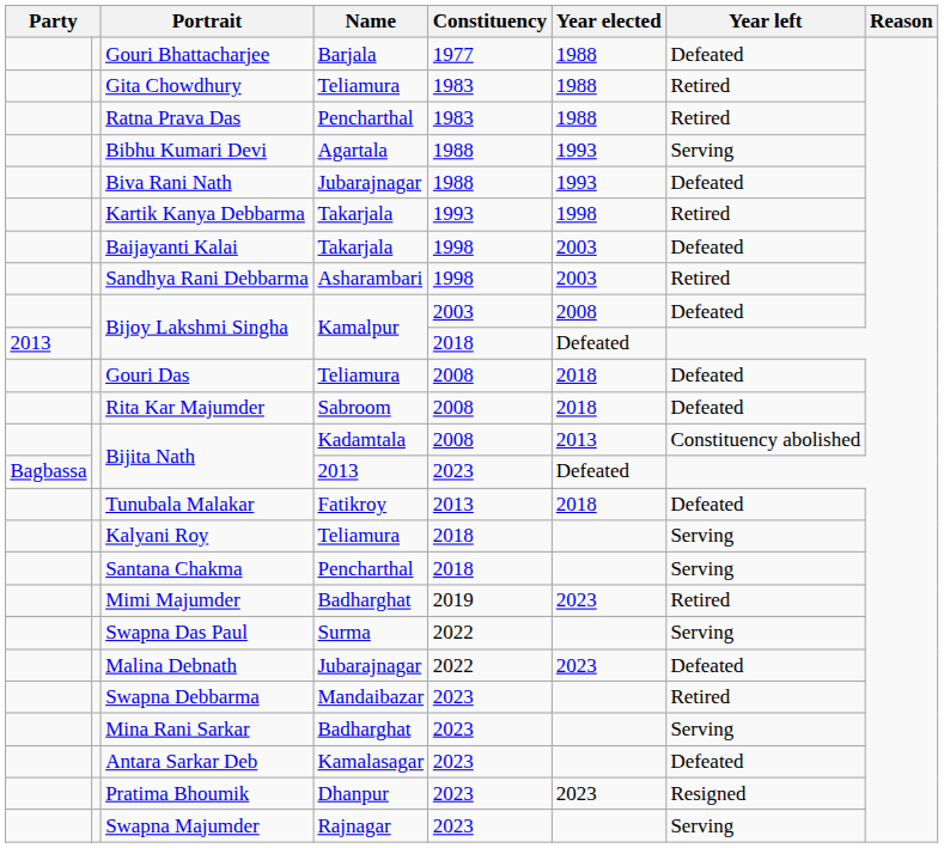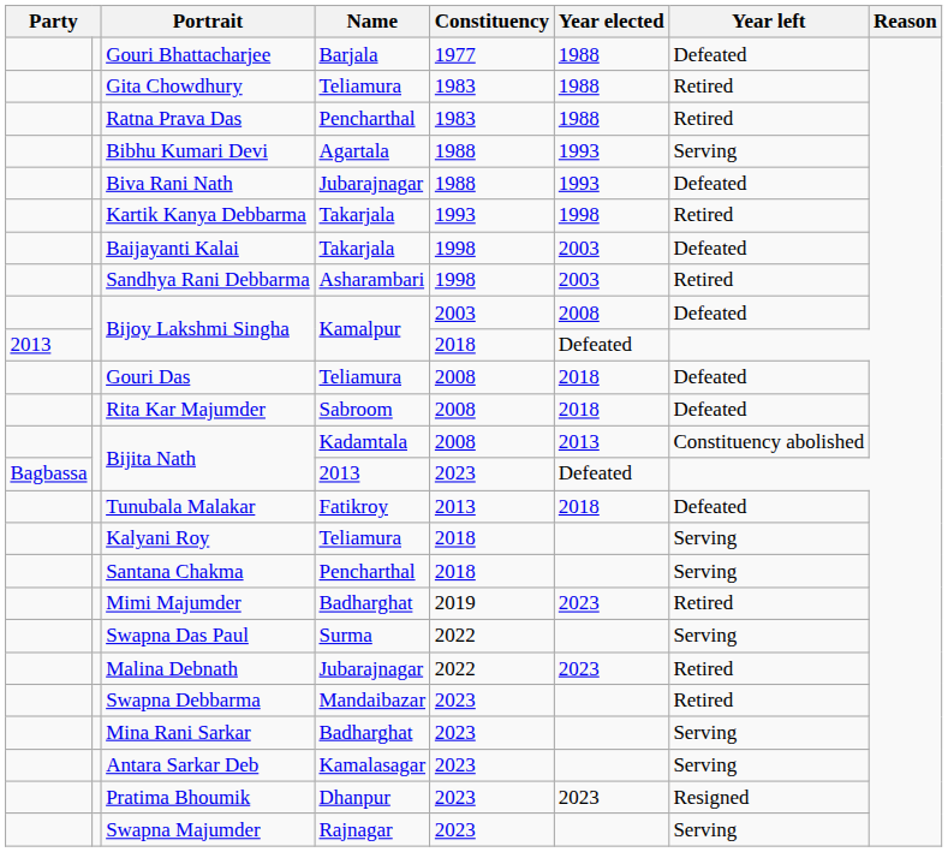Malina Debnath | Year left: Defeated -> Retired
Antara Sarkar Deb | Year left: Defeated -> Serving
